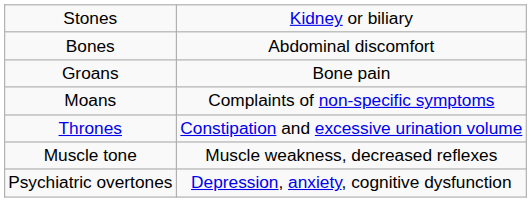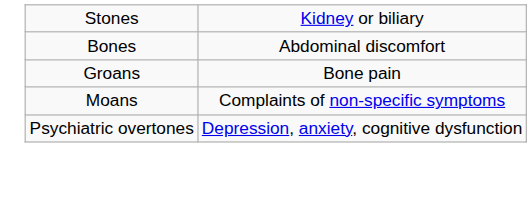- row: Thrones | Constipation and excessive urination volume
- row: Muscle tone | Muscle weakness, decreased reflexes
